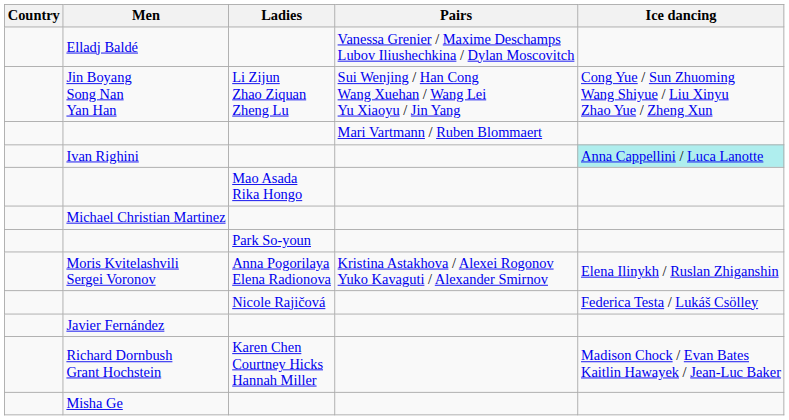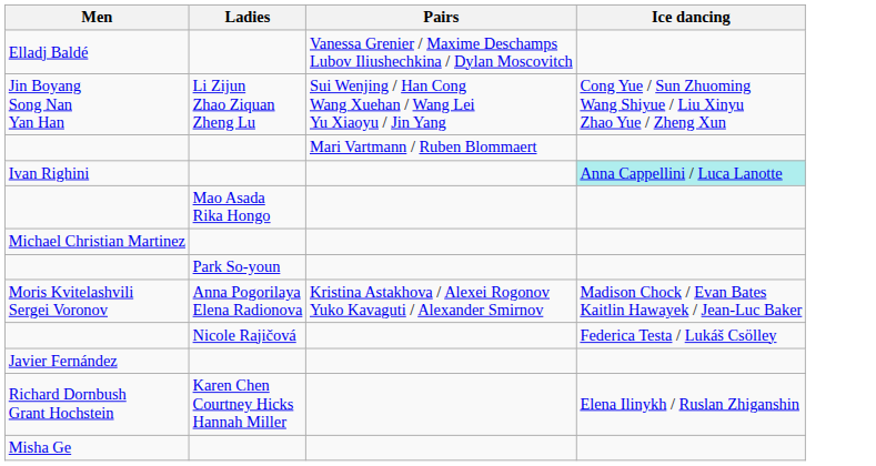- column: Country
Moris Kvitelashvili Sergei Voronov | Ice dancing: Elena Ilinykh / Ruslan Zhiganshin -> Madison Chock / Evan Bates Kaitlin Hawayek / Jean-Luc Baker
Richard Dornbush Grant Hochstein | Ice dancing: Madison Chock / Evan Bates Kaitlin Hawayek / Jean-Luc Baker -> Elena Ilinykh / Ruslan Zhiganshin
